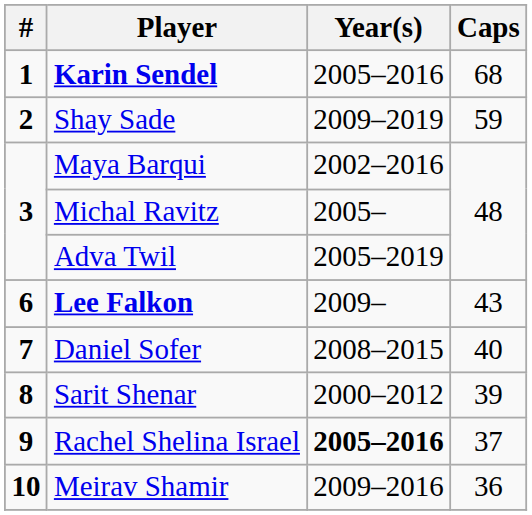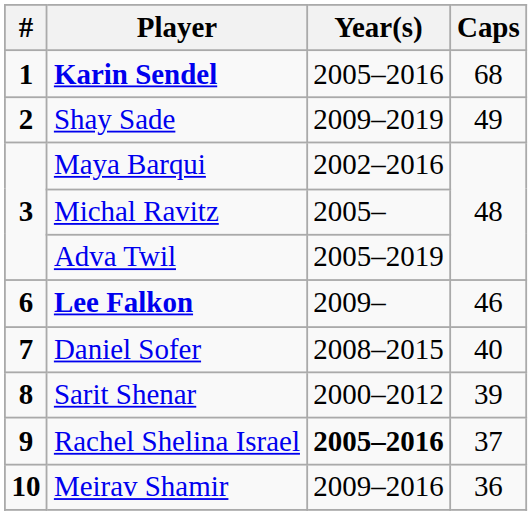Shay Sade | Caps: 59 -> 49
Lee Falkon | Caps: 43 -> 46
